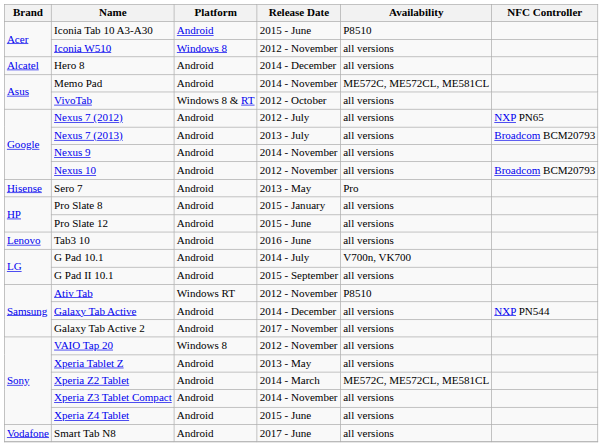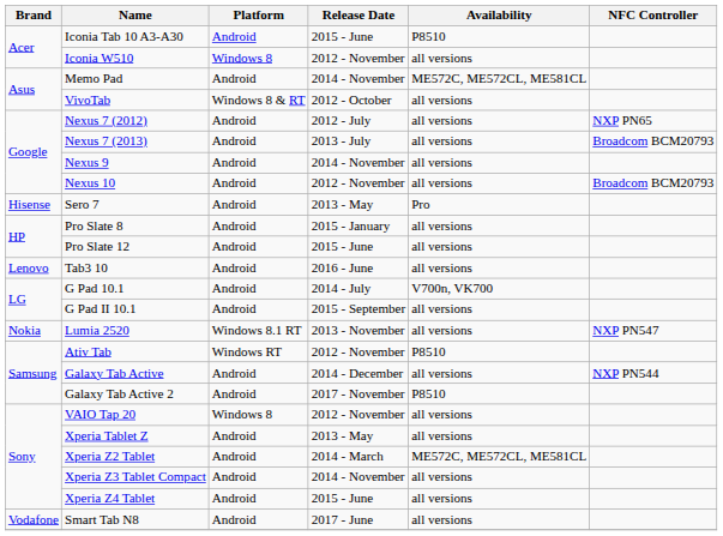- row: Alcatel | Hero 8 | Android | 2014 - December | all versions
+ row: Nokia | Lumia 2520 | Windows 8.1 RT | 2013 - November | all versions | NXP PN547
Galaxy Tab Active 2 | Availability: all versions -> P8510
